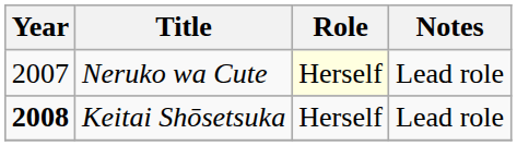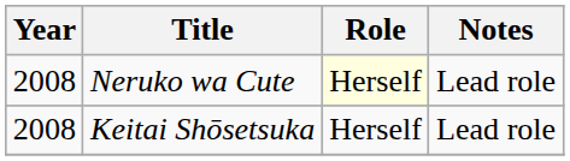Neruko wa Cute | Year: 2007 -> 2008
Keitai Shōsetsuka | Year: bold -> normal
